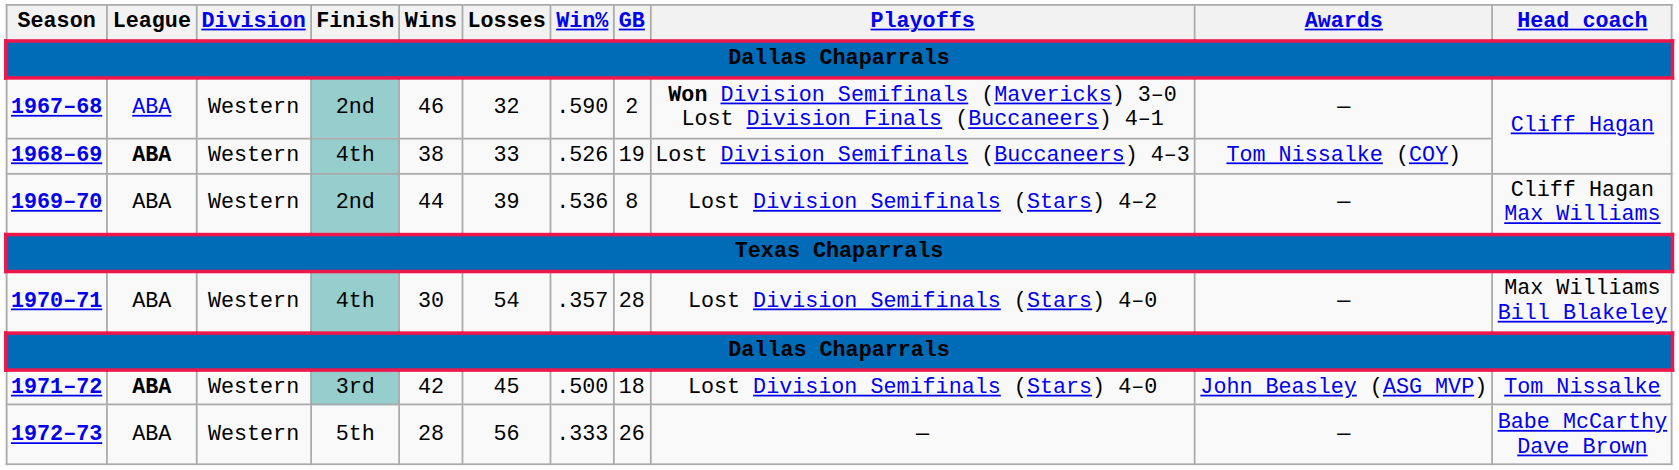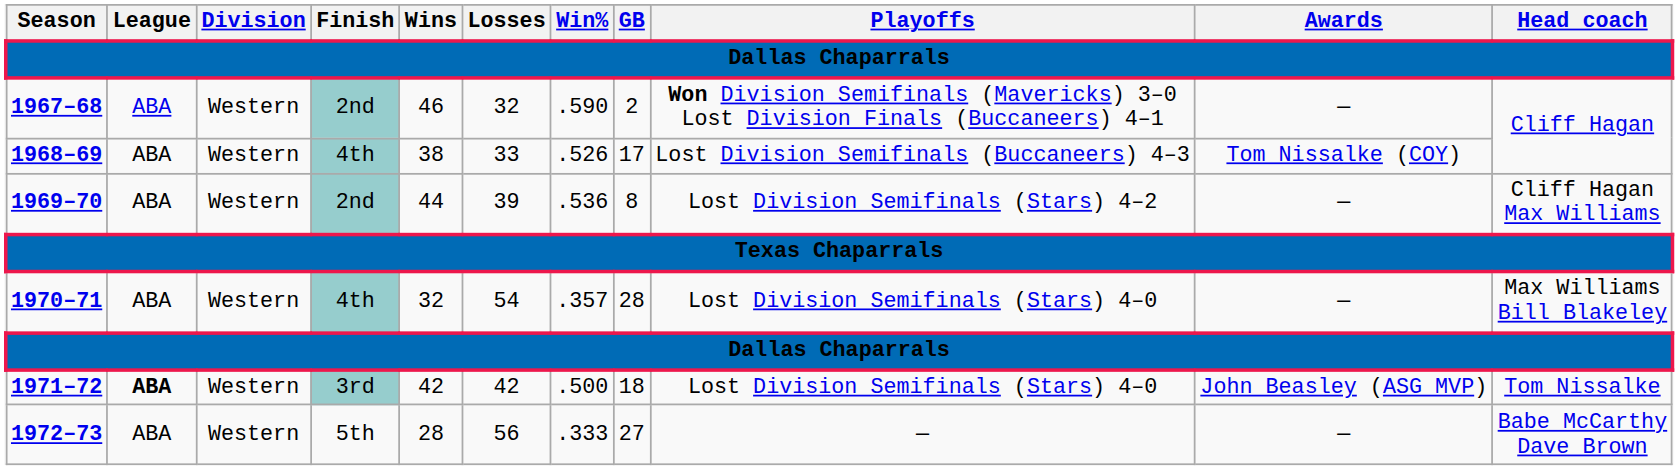1968–69 | League: bold -> normal
1968–69 | GB: 19 -> 17
1970–71 | Wins: 30 -> 32
1971–72 | Losses: 45 -> 42
1972–73 | GB: 26 -> 27
